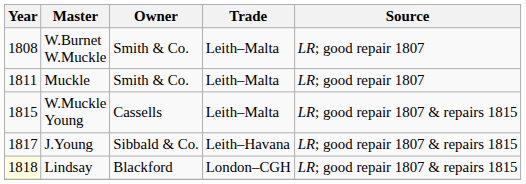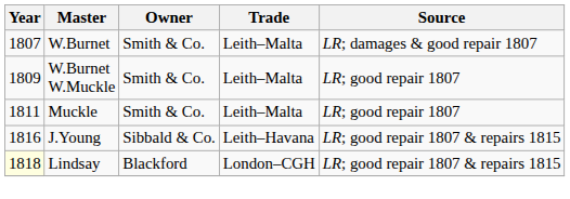+ row: 1807 | W.Burnet | Smith & Co. | Leith–Malta | LR; damages & good repair 1807
W.Burnet W.Muckle | Year: 1808 -> 1809
- row: 1815 | W.Muckle Young | Cassells | Leith–Malta | LR; good repair 1807 & repairs 1815
J.Young | Year: 1817 -> 1816
